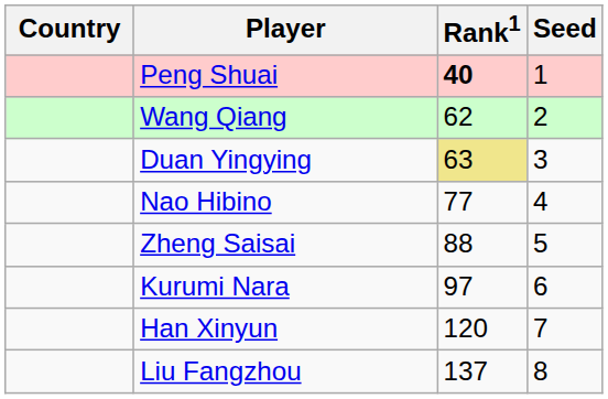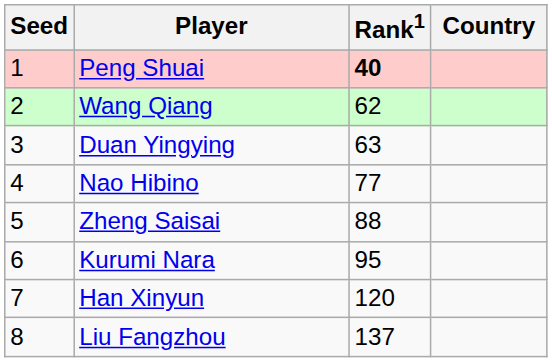columns swapped: Country <-> Seed
Duan Yingying | Rank1: khaki background -> no background
Kurumi Nara | Rank1: 97 -> 95
